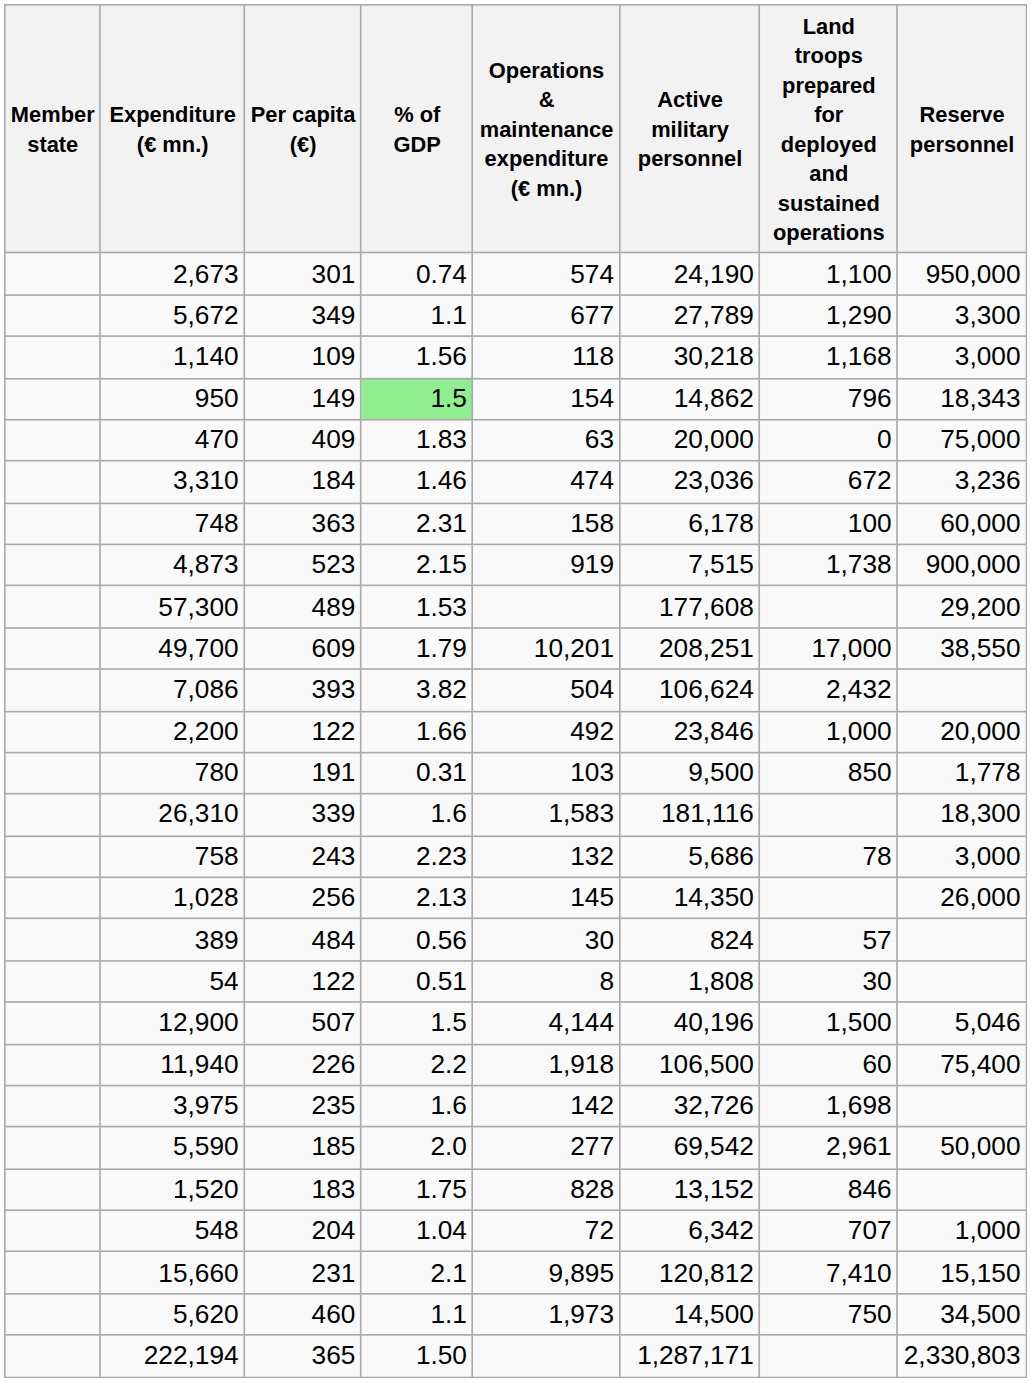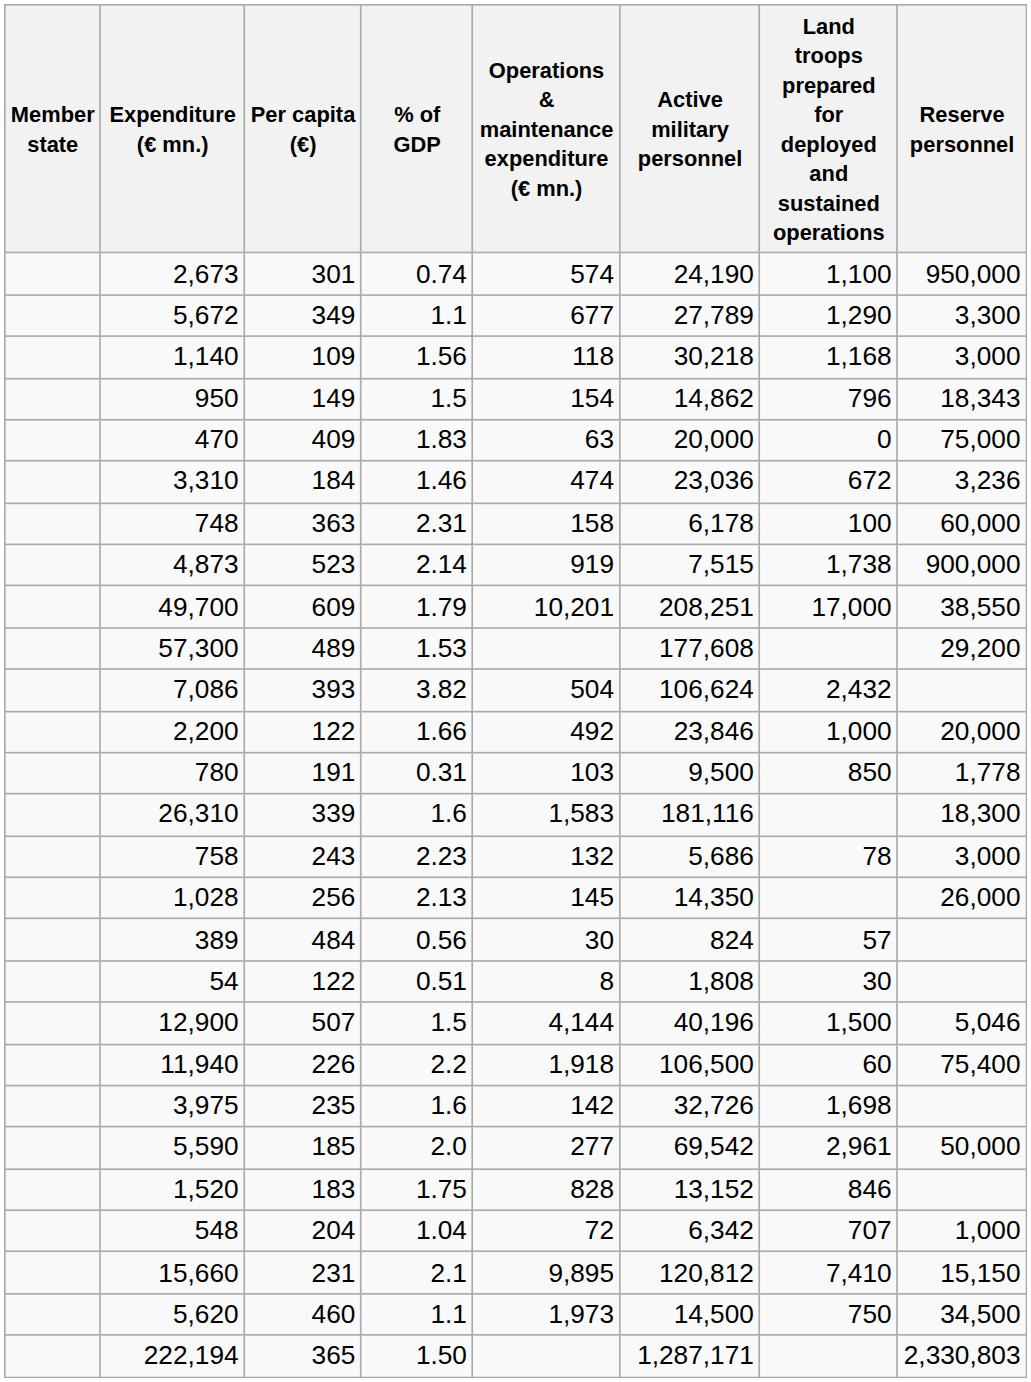950 | % of GDP: lightgreen background -> no background
4,873 | % of GDP: 2.15 -> 2.14
rows swapped: 49,700 <-> 57,300
